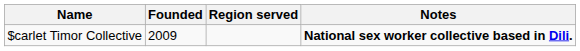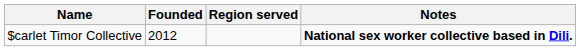$carlet Timor Collective | Founded: 2009 -> 2012
